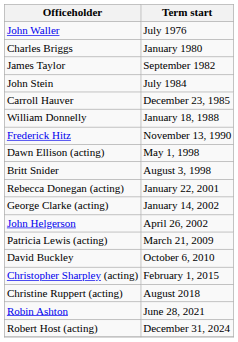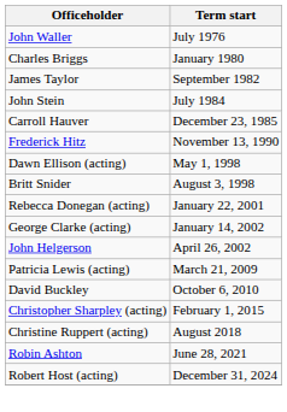- row: William Donnelly | January 18, 1988
